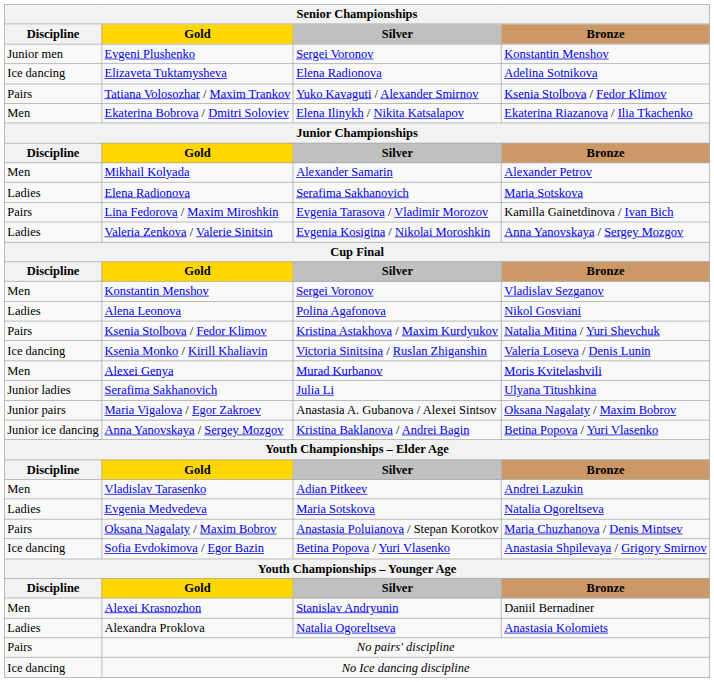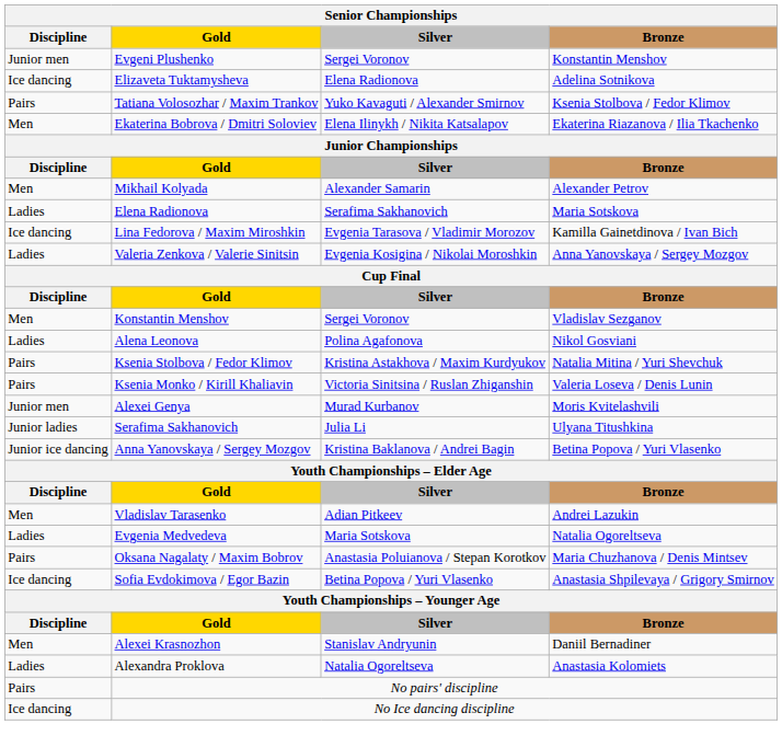Lina Fedorova / Maxim Miroshkin | Discipline: Pairs -> Ice dancing
Ksenia Monko / Kirill Khaliavin | Discipline: Ice dancing -> Pairs
Alexei Genya | Discipline: Men -> Junior men
- row: Junior pairs | Maria Vigalova / Egor Zakroev | Anastasia A. Gubanova / Alexei Sintsov | Oksana Nagalaty / Maxim Bobrov
